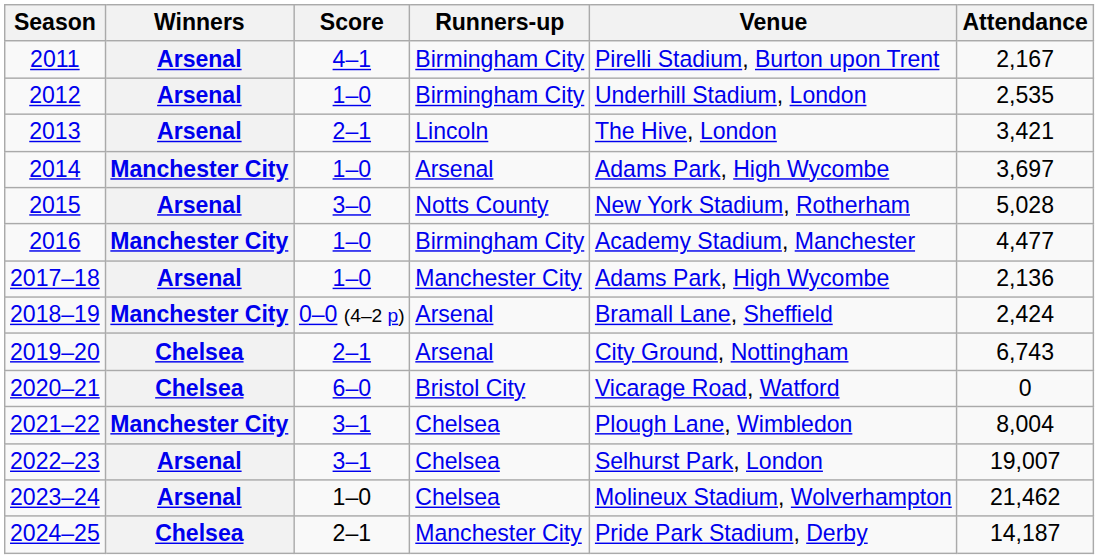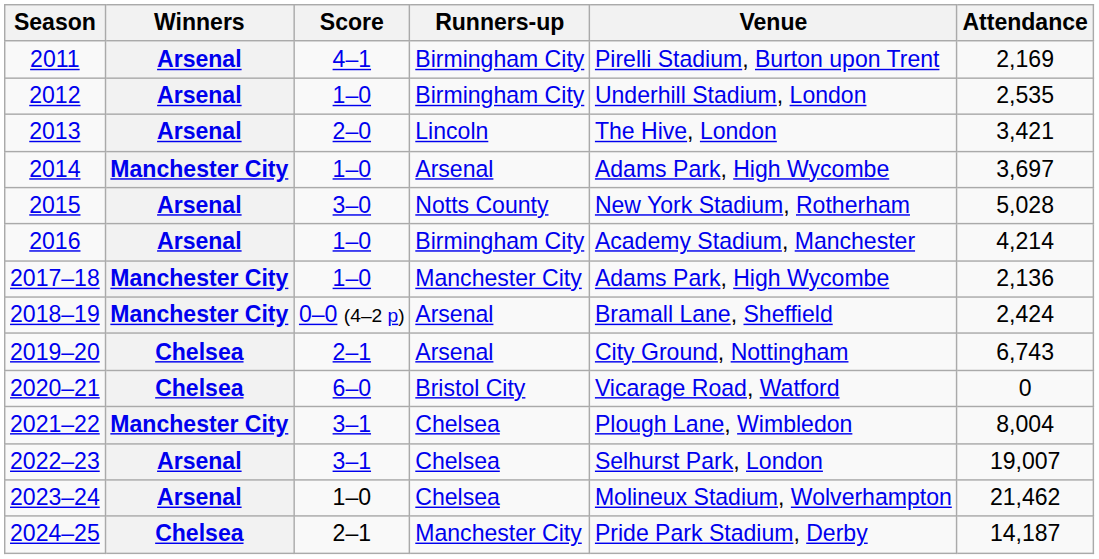2011 | Attendance: 2,167 -> 2,169
2013 | Score: 2–1 -> 2–0
2016 | Winners: Manchester City -> Arsenal
2016 | Attendance: 4,477 -> 4,214
2017–18 | Winners: Arsenal -> Manchester City
